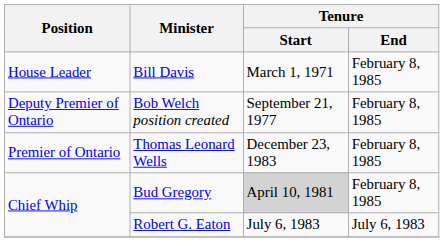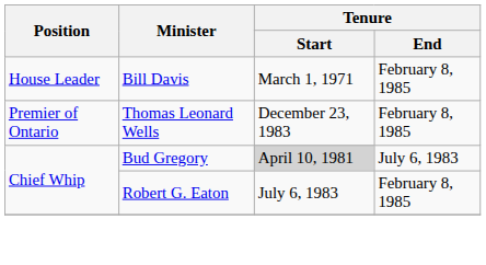- row: Deputy Premier of Ontario | Bob Welch position created | September 21, 1977 | February 8, 1985
Bud Gregory | Tenure / End: February 8, 1985 -> July 6, 1983
Robert G. Eaton | Tenure / End: July 6, 1983 -> February 8, 1985
